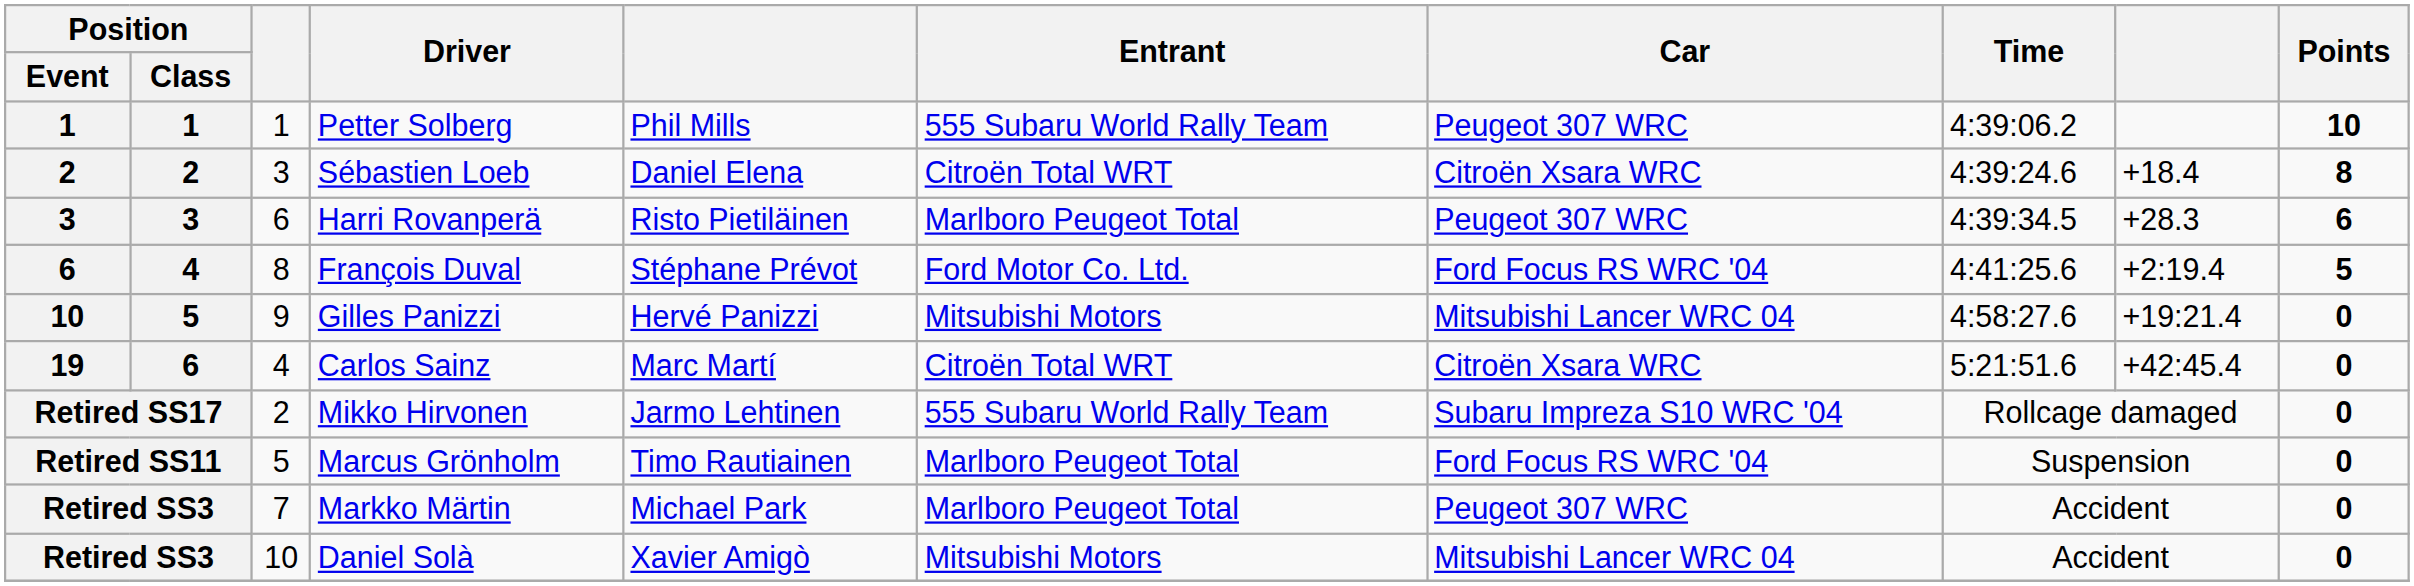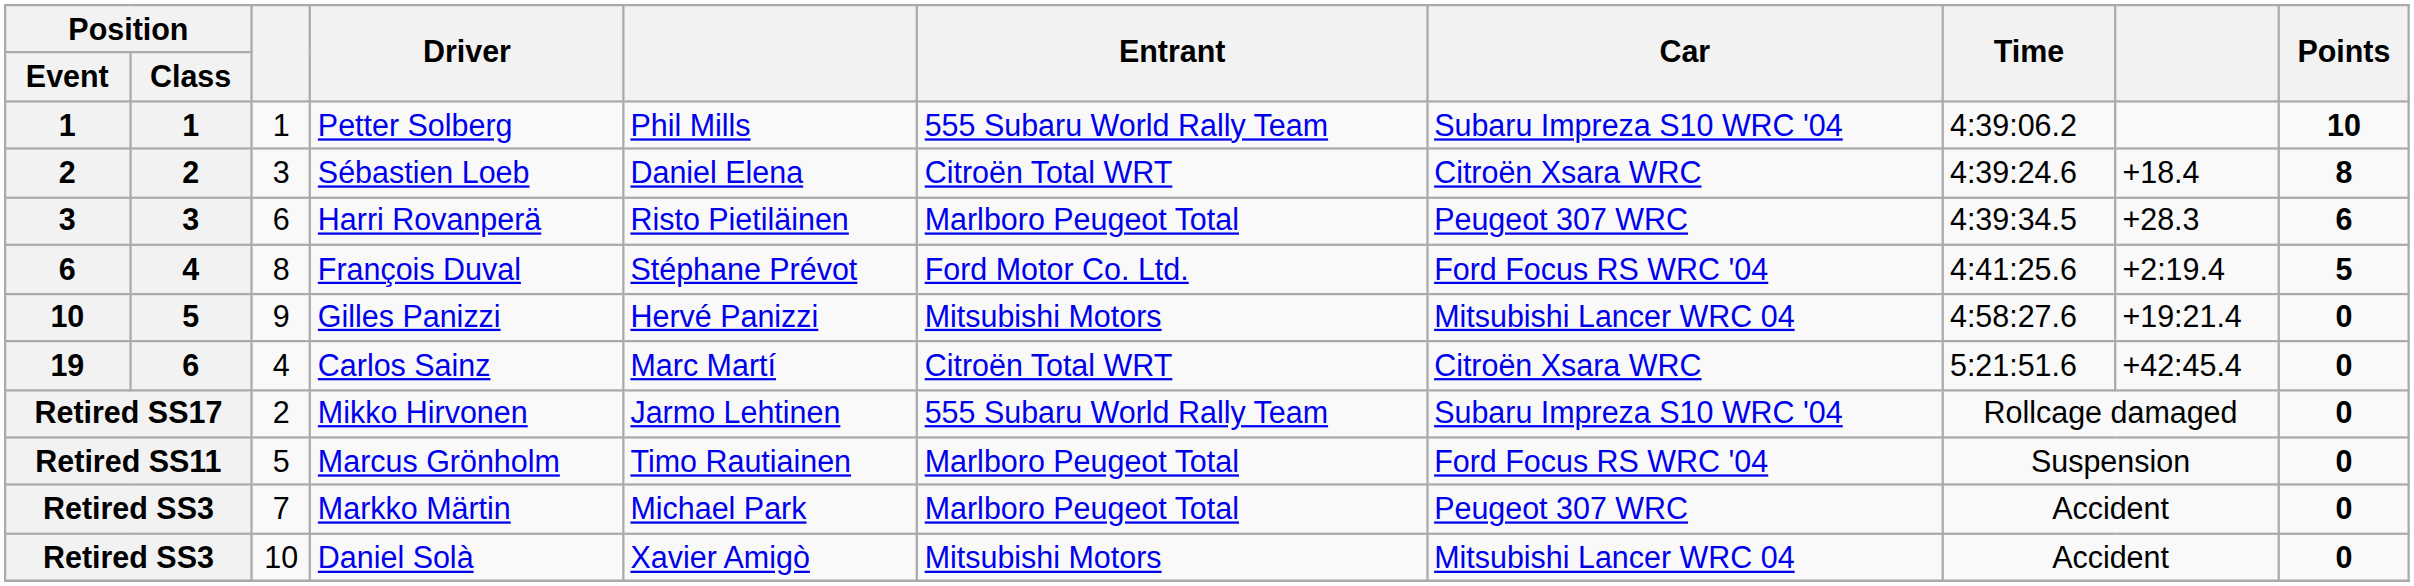Petter Solberg | Car: Peugeot 307 WRC -> Subaru Impreza S10 WRC '04
